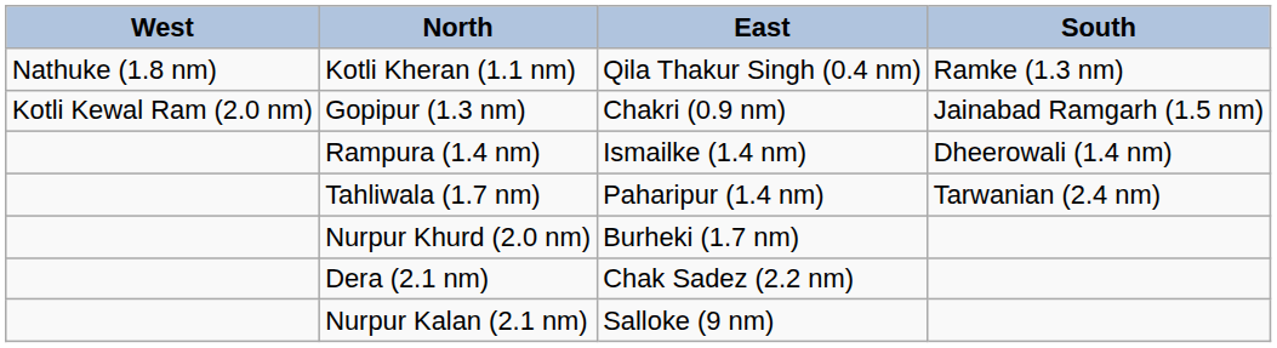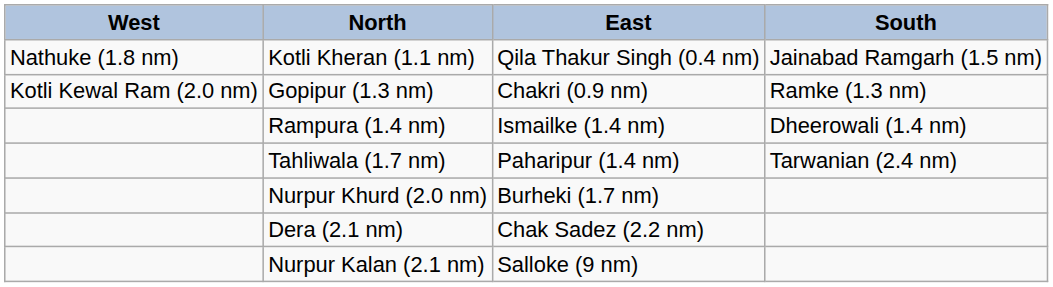Kotli Kheran (1.1 nm) | South: Ramke (1.3 nm) -> Jainabad Ramgarh (1.5 nm)
Gopipur (1.3 nm) | South: Jainabad Ramgarh (1.5 nm) -> Ramke (1.3 nm)
